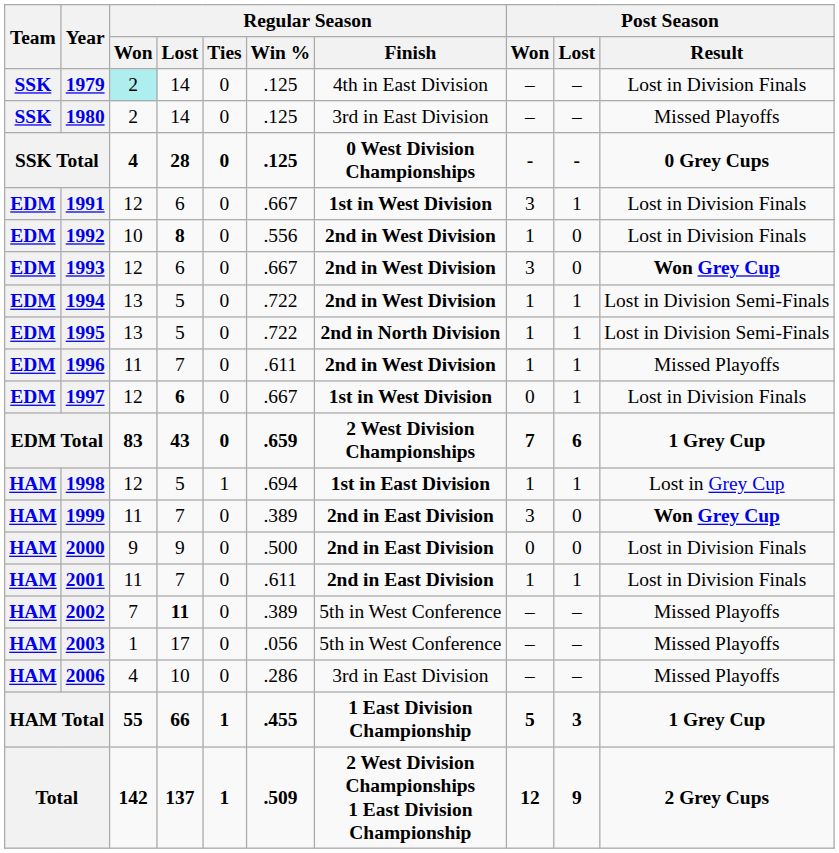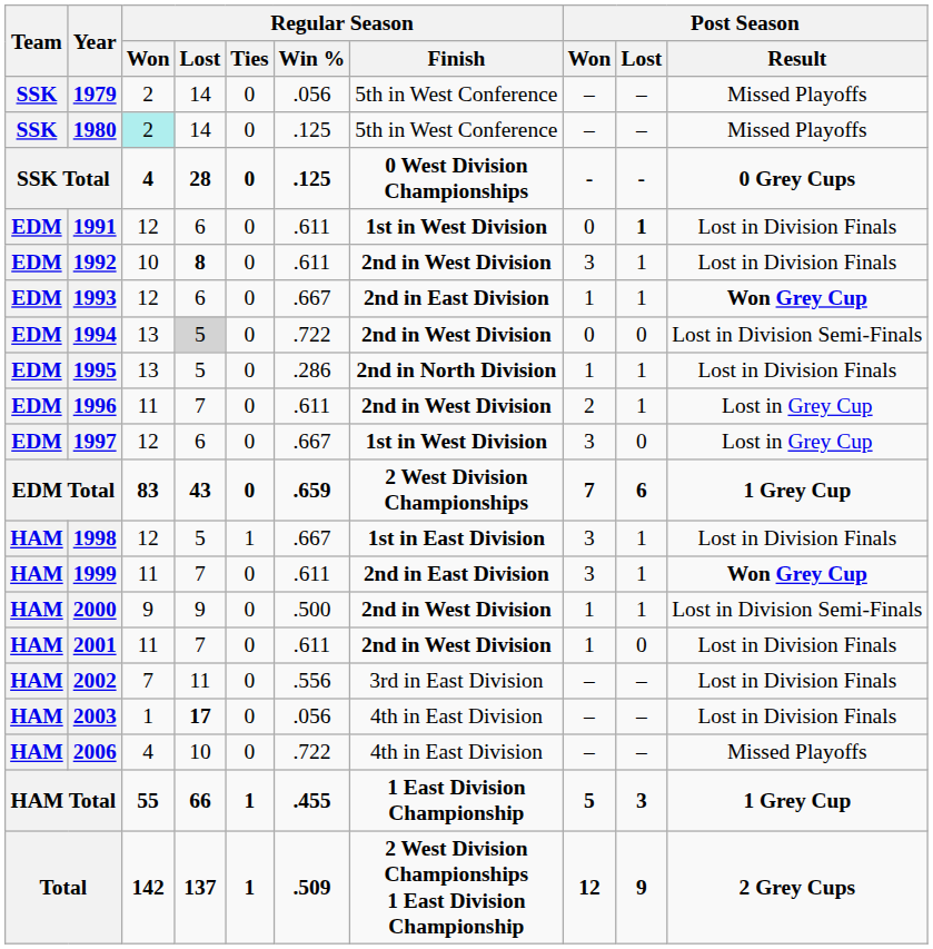1979 | Regular Season / Won: paleturquoise background -> no background
1979 | Regular Season / Win %: .125 -> .056
1979 | Regular Season / Finish: 4th in East Division -> 5th in West Conference
1979 | Post Season / Result: Lost in Division Finals -> Missed Playoffs
1980 | Regular Season / Won: no background -> paleturquoise background
1980 | Regular Season / Finish: 3rd in East Division -> 5th in West Conference
1991 | Regular Season / Win %: .667 -> .611
1991 | Post Season / Won: 3 -> 0
1991 | Post Season / Lost: normal -> bold
1992 | Regular Season / Win %: .556 -> .611
1992 | Post Season / Won: 1 -> 3
1992 | Post Season / Lost: 0 -> 1
1993 | Regular Season / Finish: 2nd in West Division -> 2nd in East Division
1993 | Post Season / Won: 3 -> 1
1993 | Post Season / Lost: 0 -> 1
1994 | Regular Season / Lost: no background -> lightgrey background
1994 | Post Season / Won: 1 -> 0
1994 | Post Season / Lost: 1 -> 0
1995 | Regular Season / Win %: .722 -> .286
1995 | Post Season / Result: Lost in Division Semi-Finals -> Lost in Division Finals
1996 | Post Season / Won: 1 -> 2
1996 | Post Season / Result: Missed Playoffs -> Lost in Grey Cup
1997 | Regular Season / Lost: bold -> normal
1997 | Post Season / Won: 0 -> 3
1997 | Post Season / Lost: 1 -> 0
1997 | Post Season / Result: Lost in Division Finals -> Lost in Grey Cup
1998 | Regular Season / Win %: .694 -> .667
1998 | Post Season / Won: 1 -> 3
1998 | Post Season / Result: Lost in Grey Cup -> Lost in Division Finals
1999 | Regular Season / Win %: .389 -> .611
1999 | Post Season / Lost: 0 -> 1
2000 | Regular Season / Finish: 2nd in East Division -> 2nd in West Division
2000 | Post Season / Won: 0 -> 1
2000 | Post Season / Lost: 0 -> 1
2000 | Post Season / Result: Lost in Division Finals -> Lost in Division Semi-Finals
2001 | Regular Season / Finish: 2nd in East Division -> 2nd in West Division
2001 | Post Season / Lost: 1 -> 0
2002 | Regular Season / Lost: bold -> normal
2002 | Regular Season / Win %: .389 -> .556
2002 | Regular Season / Finish: 5th in West Conference -> 3rd in East Division
2002 | Post Season / Result: Missed Playoffs -> Lost in Division Finals
2003 | Regular Season / Lost: normal -> bold
2003 | Regular Season / Finish: 5th in West Conference -> 4th in East Division
2003 | Post Season / Result: Missed Playoffs -> Lost in Division Finals
2006 | Regular Season / Win %: .286 -> .722
2006 | Regular Season / Finish: 3rd in East Division -> 4th in East Division
